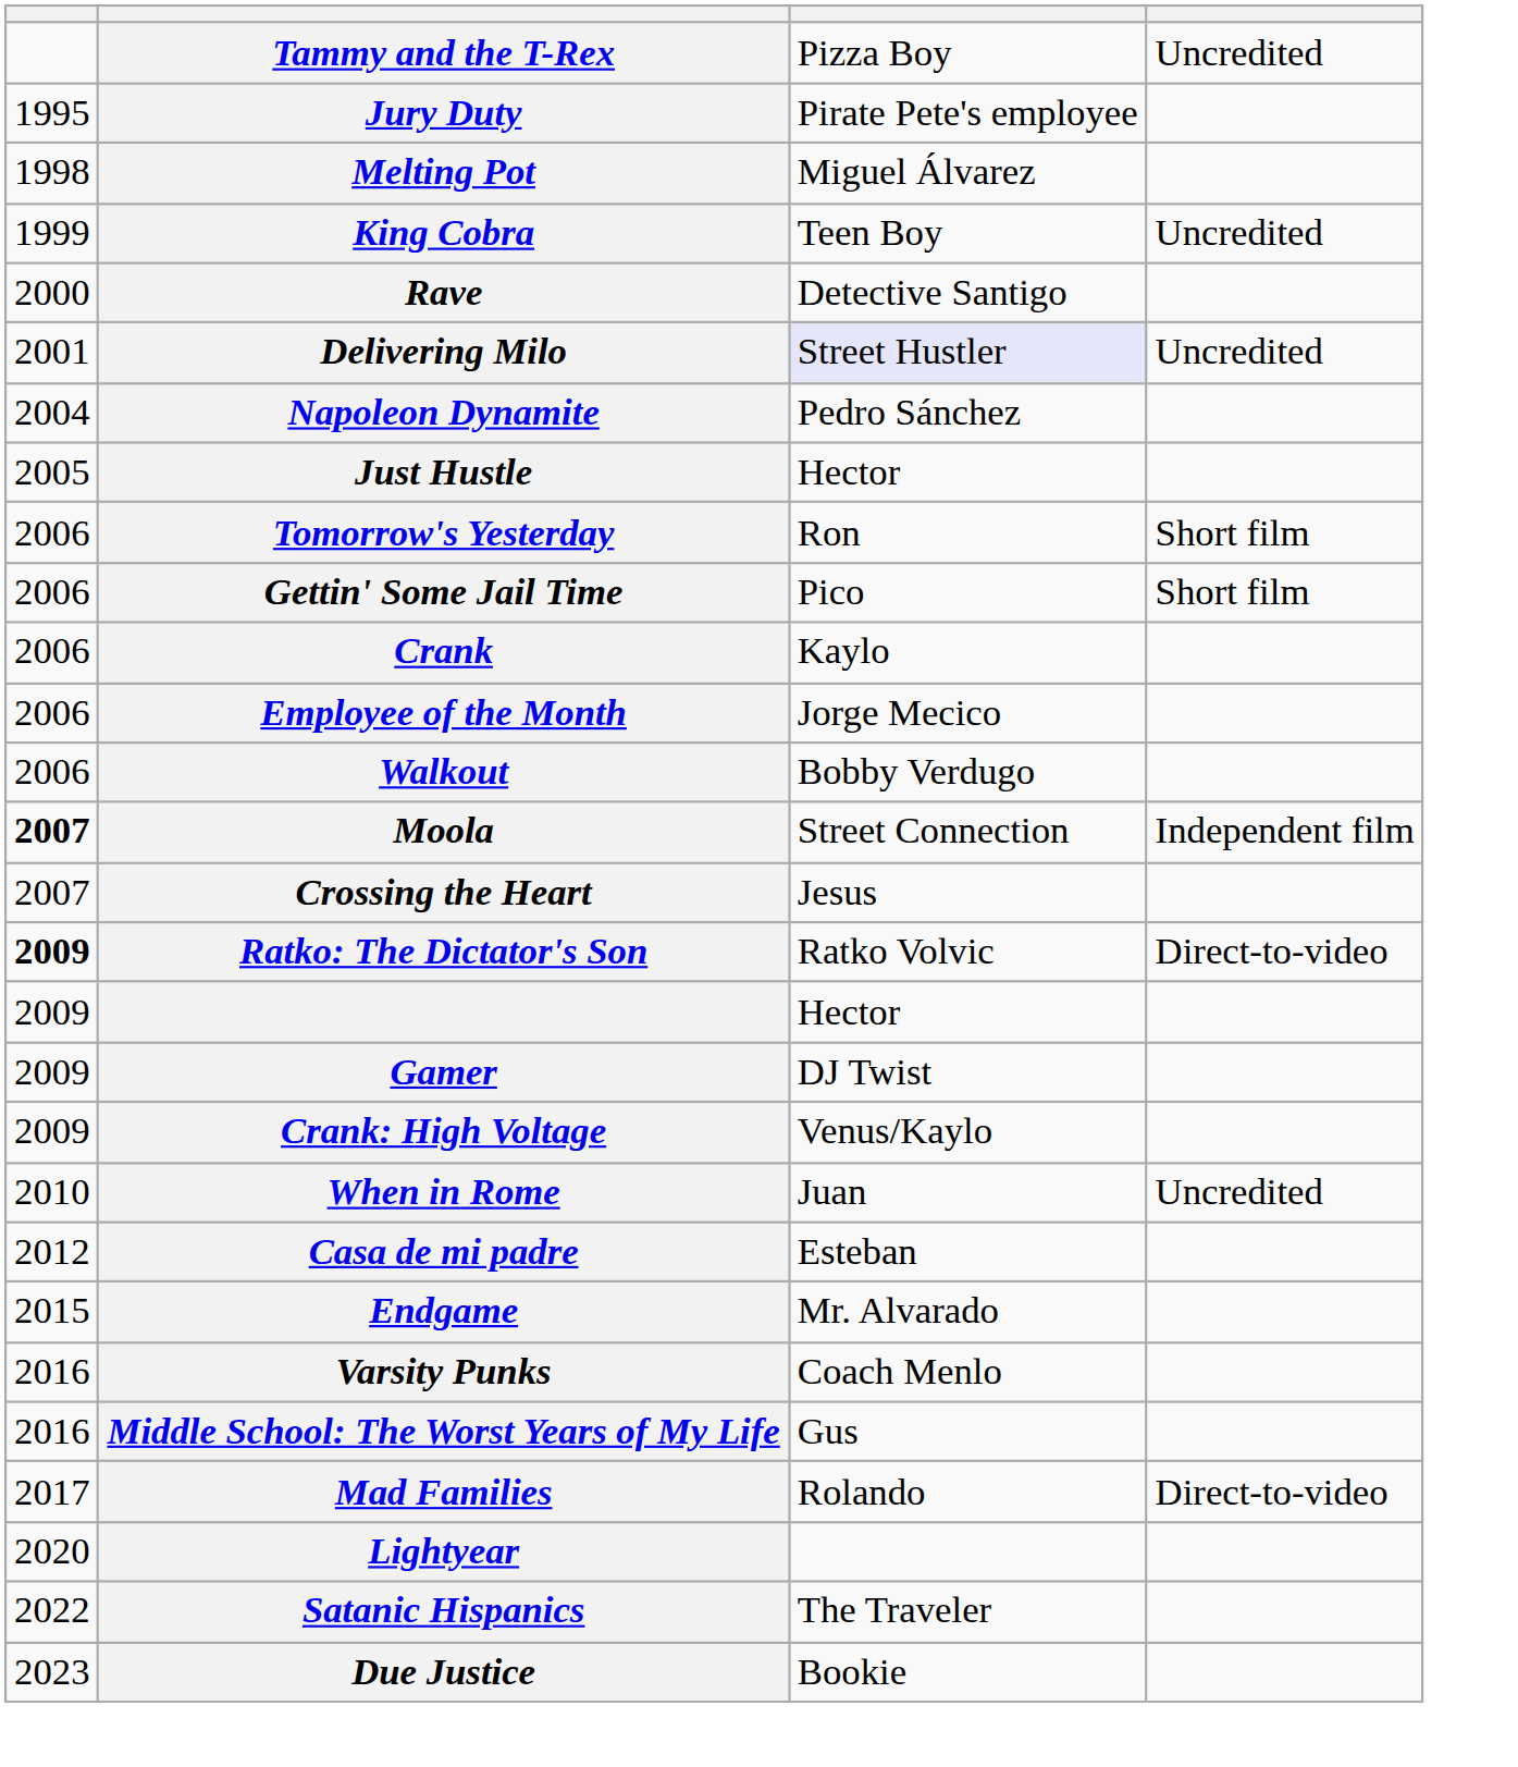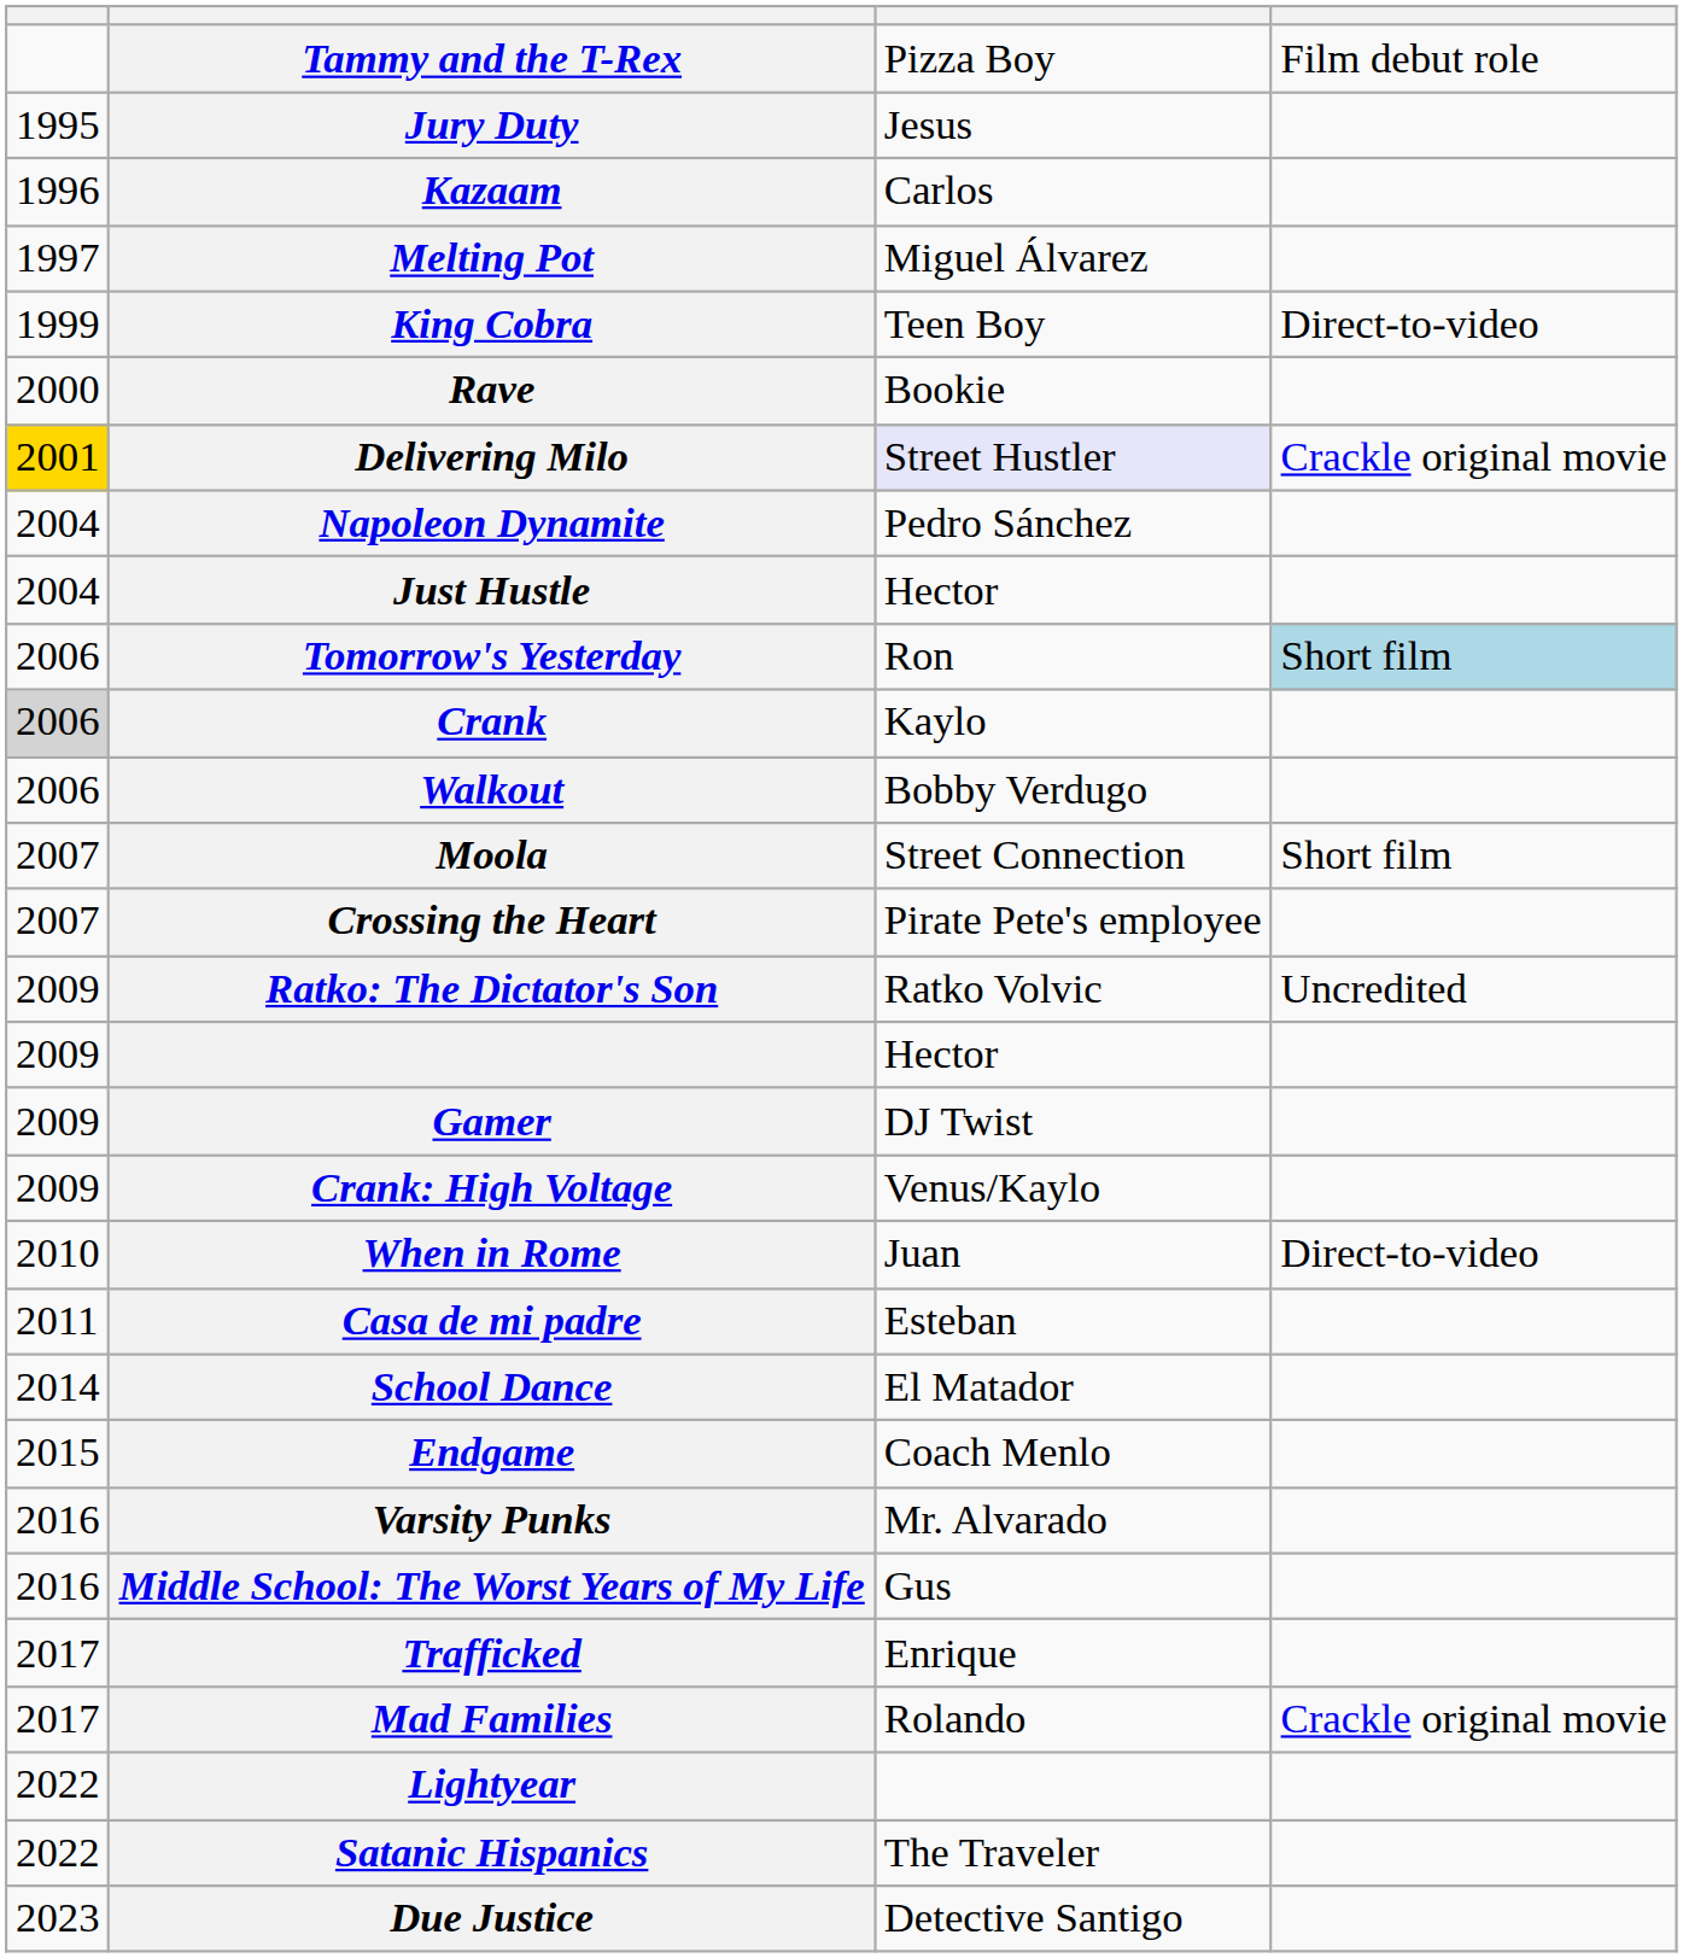Tammy and the T-Rex | column 4: Uncredited -> Film debut role
Jury Duty | column 3: Pirate Pete's employee -> Jesus
+ row: 1996 | Kazaam | Carlos
Melting Pot | column 1: 1998 -> 1997
King Cobra | column 4: Uncredited -> Direct-to-video
Rave | column 3: Detective Santigo -> Bookie
Delivering Milo | column 1: no background -> gold background
Delivering Milo | column 4: Uncredited -> Crackle original movie
Just Hustle | column 1: 2005 -> 2004
Tomorrow's Yesterday | column 4: no background -> lightblue background
- row: 2006 | Gettin' Some Jail Time | Pico | Short film
Crank | column 1: no background -> lightgrey background
- row: 2006 | Employee of the Month | Jorge Mecico
Moola | column 1: bold -> normal
Moola | column 4: Independent film -> Short film
Crossing the Heart | column 3: Jesus -> Pirate Pete's employee
Ratko: The Dictator's Son | column 1: bold -> normal
Ratko: The Dictator's Son | column 4: Direct-to-video -> Uncredited
When in Rome | column 4: Uncredited -> Direct-to-video
Casa de mi padre | column 1: 2012 -> 2011
+ row: 2014 | School Dance | El Matador
Endgame | column 3: Mr. Alvarado -> Coach Menlo
Varsity Punks | column 3: Coach Menlo -> Mr. Alvarado
+ row: 2017 | Trafficked | Enrique
Mad Families | column 4: Direct-to-video -> Crackle original movie
Lightyear | column 1: 2020 -> 2022
Due Justice | column 3: Bookie -> Detective Santigo
